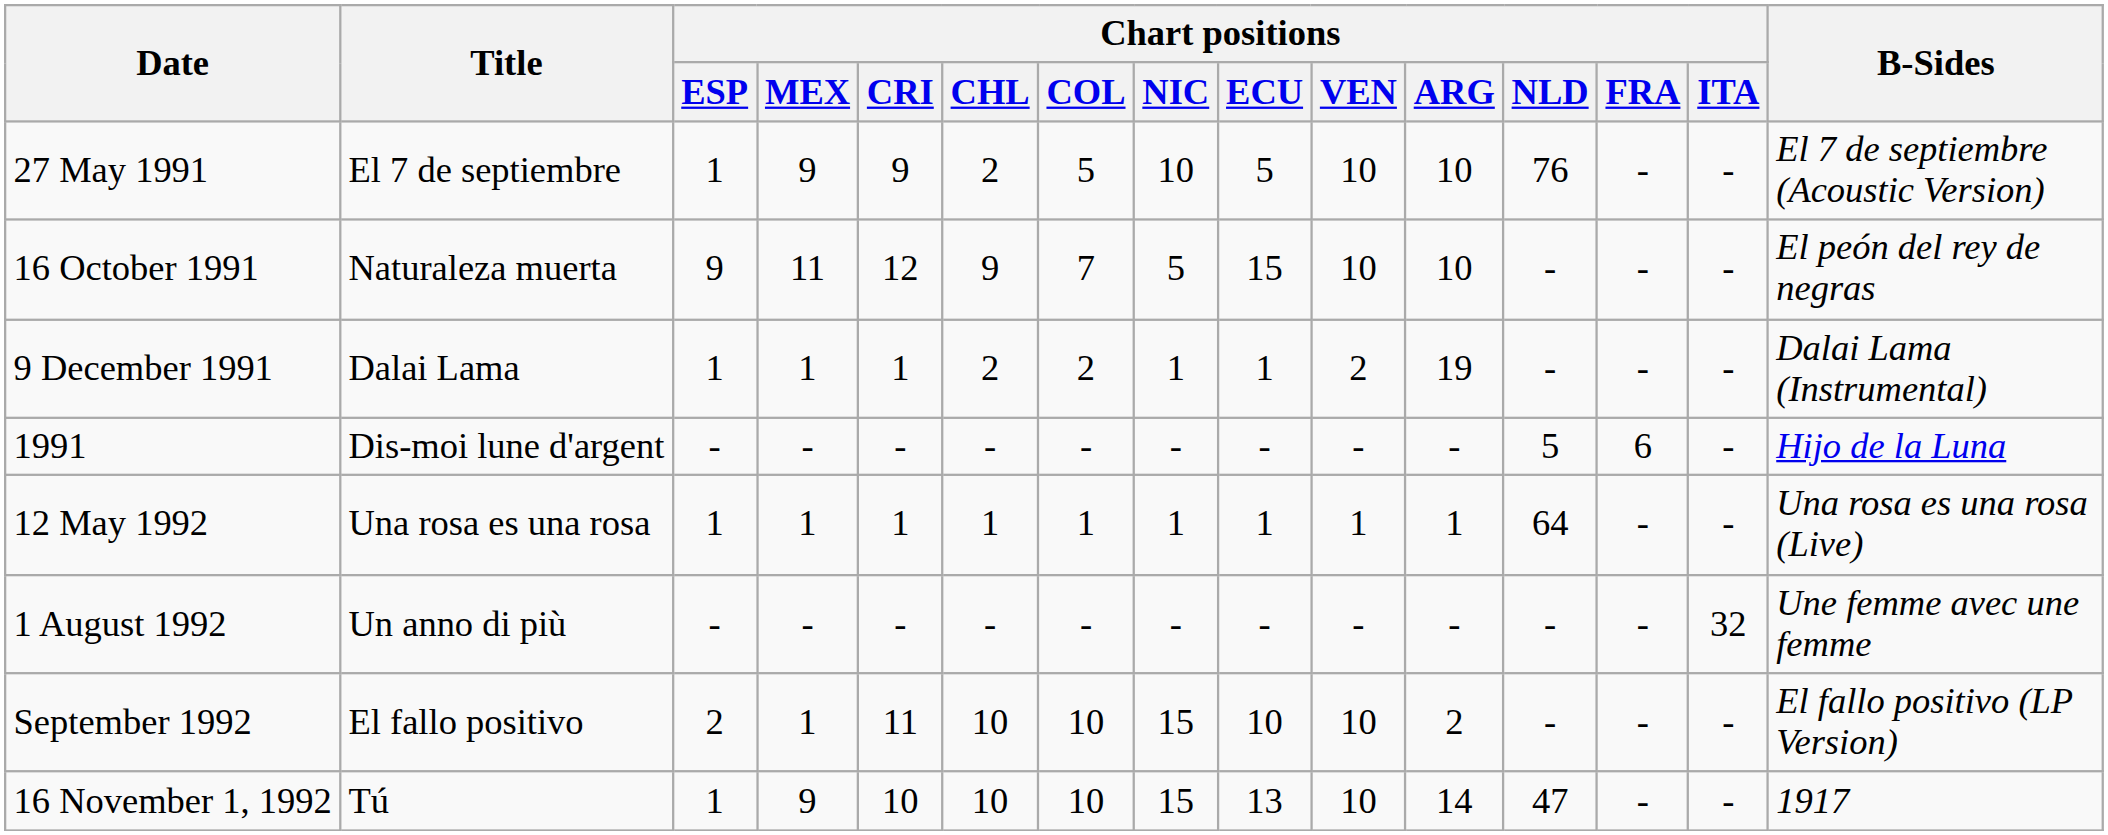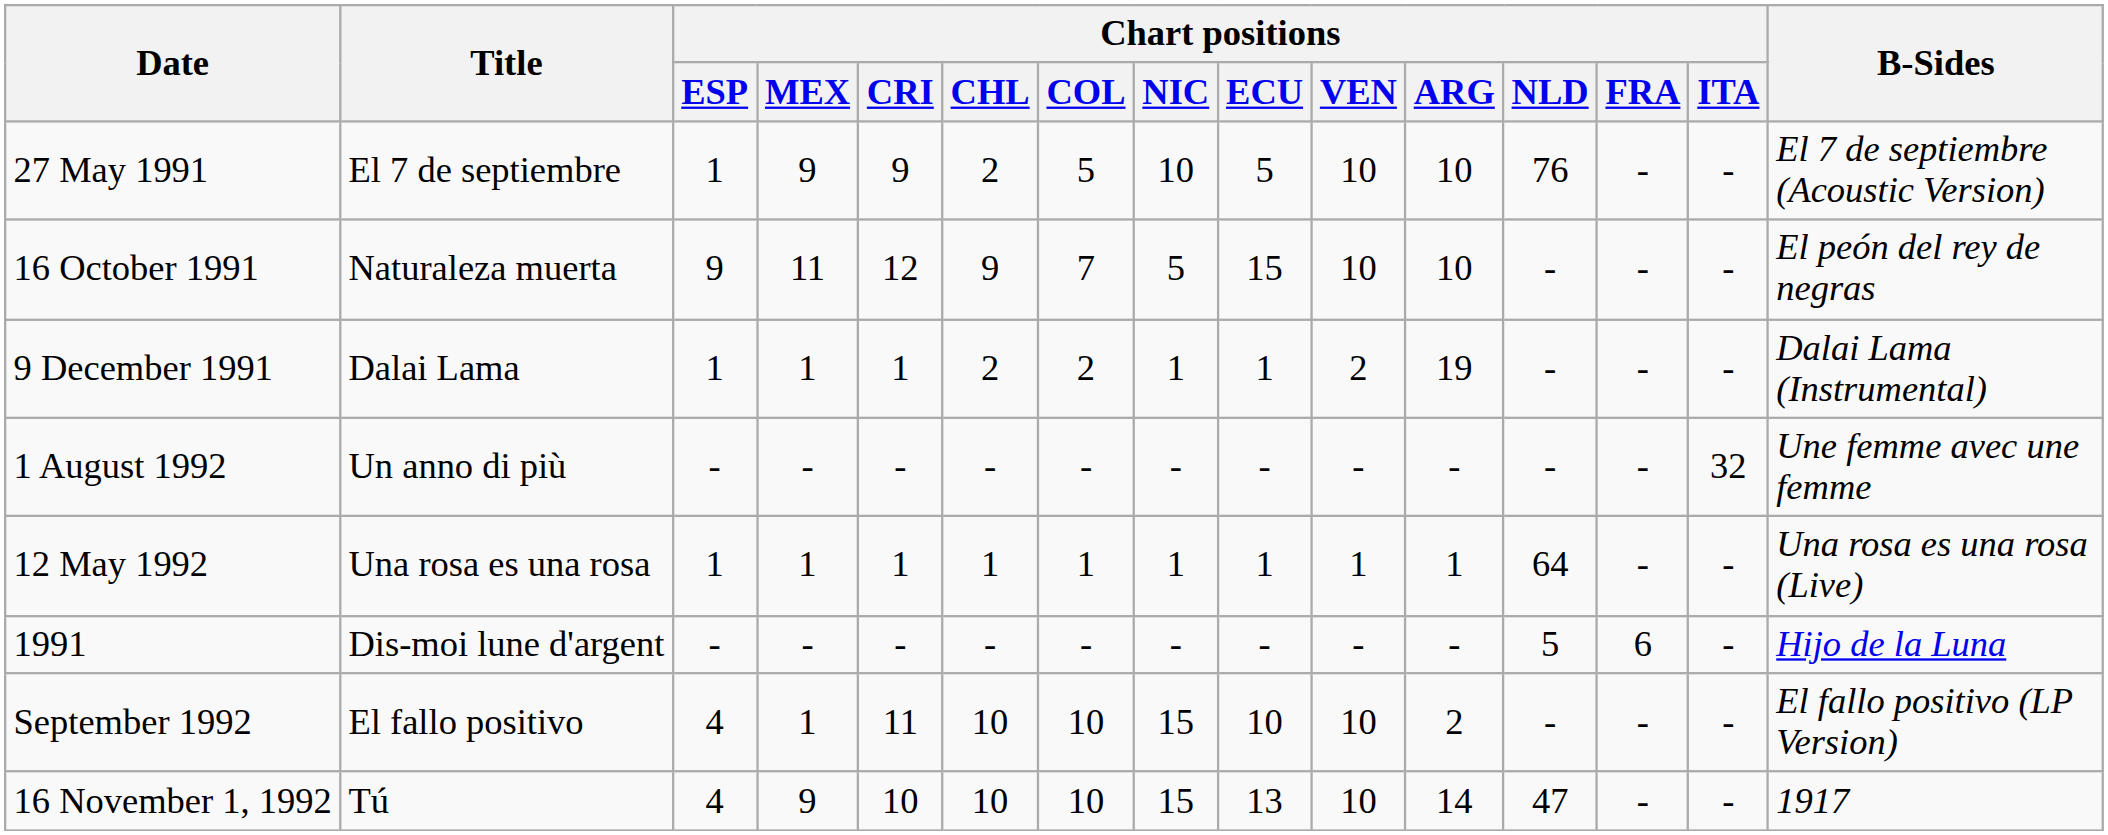rows swapped: 1991 <-> 1 August 1992
September 1992 | Chart positions / ESP: 2 -> 4
16 November 1, 1992 | Chart positions / ESP: 1 -> 4
